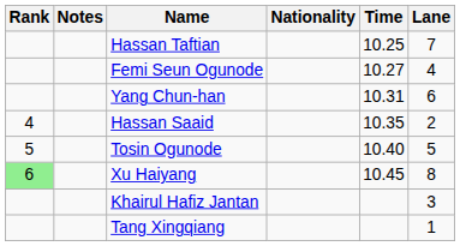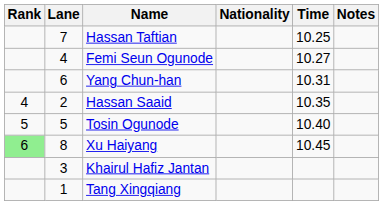columns swapped: Lane <-> Notes
